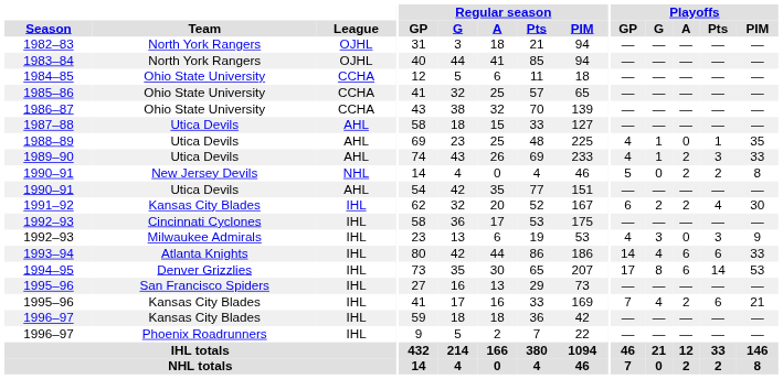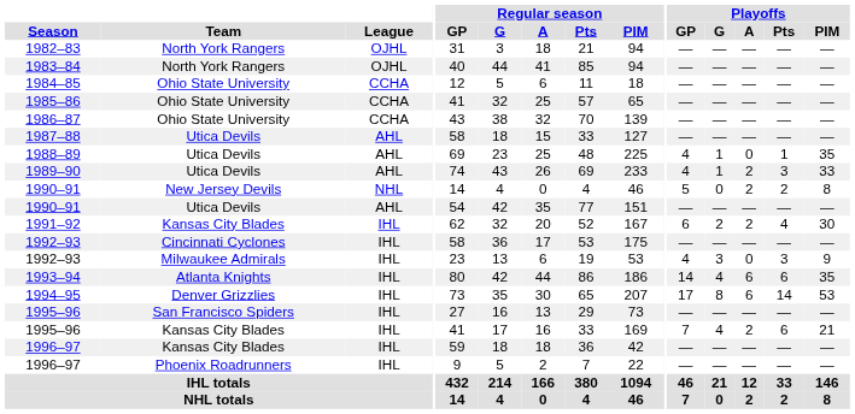1993–94 | Playoffs / PIM: 33 -> 35
